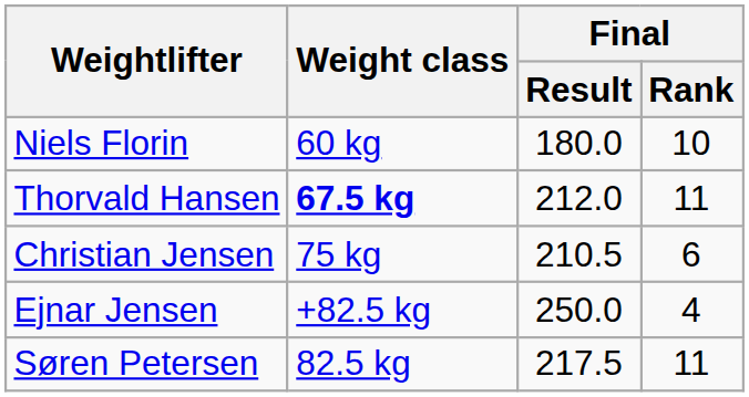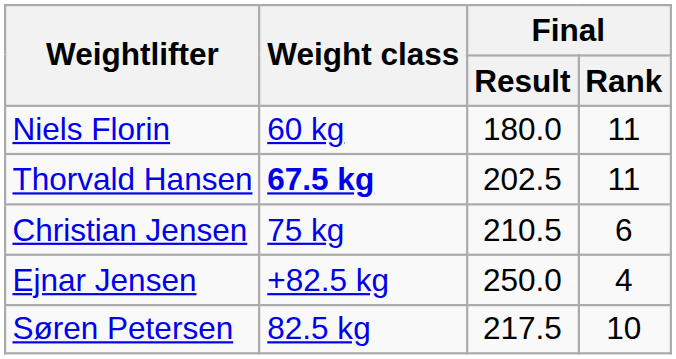Niels Florin | Final / Rank: 10 -> 11
Thorvald Hansen | Final / Result: 212.0 -> 202.5
Søren Petersen | Final / Rank: 11 -> 10
